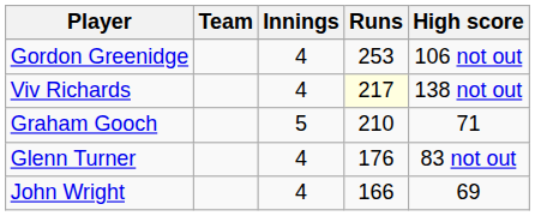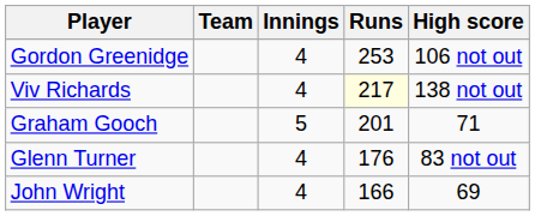Graham Gooch | Runs: 210 -> 201
